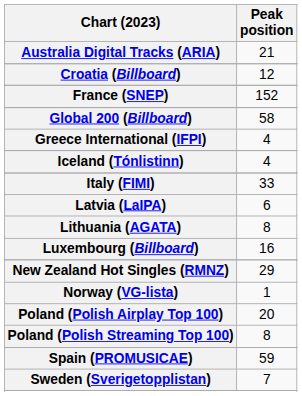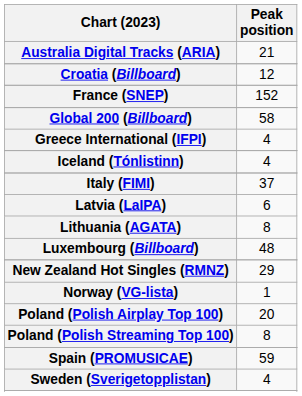Italy (FIMI) | Peak position: 33 -> 37
Luxembourg (Billboard) | Peak position: 16 -> 48
Sweden (Sverigetopplistan) | Peak position: 7 -> 4
